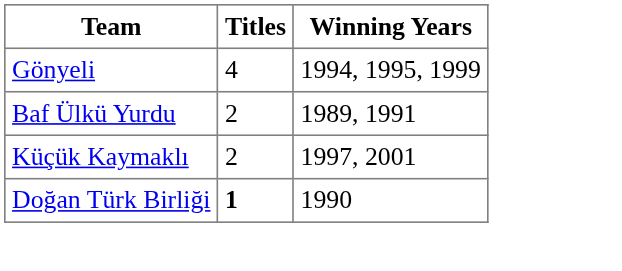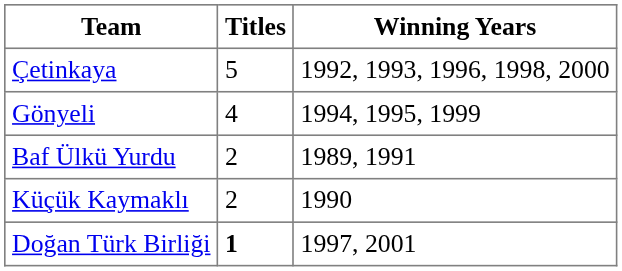+ row: Çetinkaya | 5 | 1992, 1993, 1996, 1998, 2000
Küçük Kaymaklı | Winning Years: 1997, 2001 -> 1990
Doğan Türk Birliği | Winning Years: 1990 -> 1997, 2001
